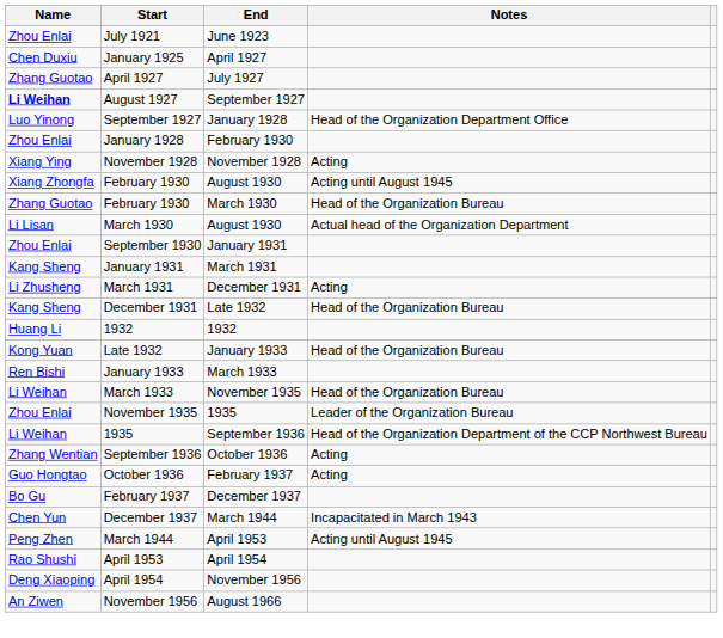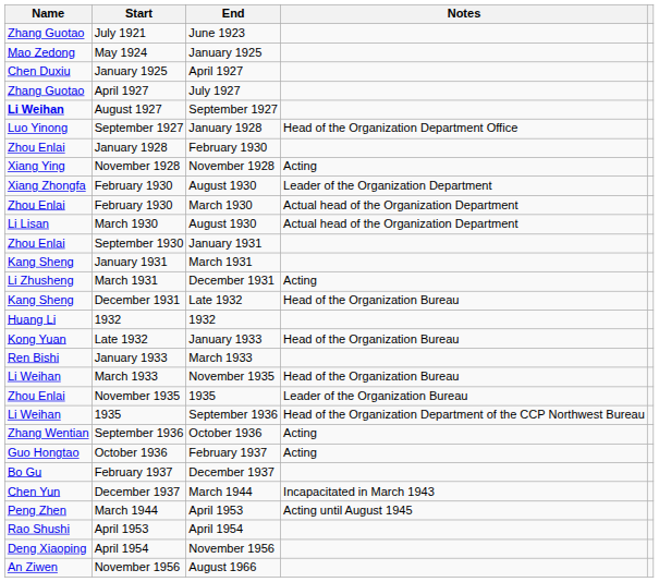July 1921 | Name: Zhou Enlai -> Zhang Guotao
+ row: Mao Zedong | May 1924 | January 1925
February 1930 / August 1930 | Notes: Acting until August 1945 -> Leader of the Organization Department
February 1930 / March 1930 | Name: Zhang Guotao -> Zhou Enlai
February 1930 / March 1930 | Notes: Head of the Organization Bureau -> Actual head of the Organization Department
